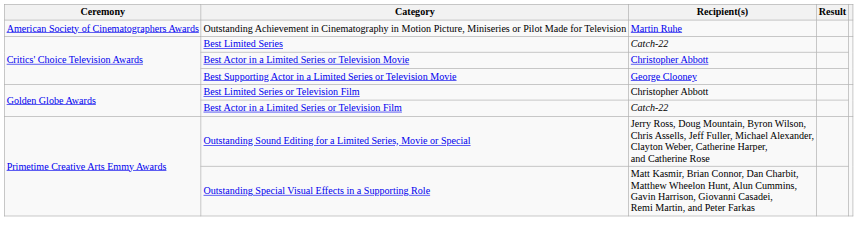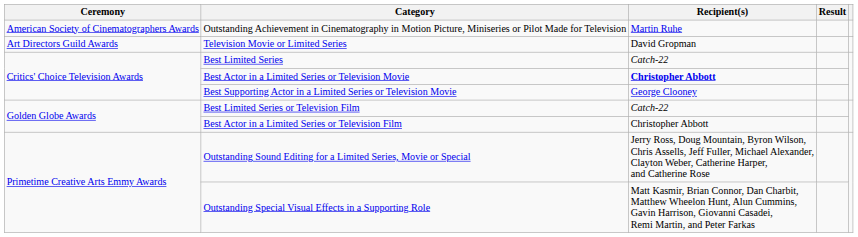+ row: Art Directors Guild Awards | Television Movie or Limited Series | David Gropman
Best Actor in a Limited Series or Television Movie | Recipient(s): normal -> bold
Best Limited Series or Television Film | Recipient(s): Christopher Abbott -> Catch-22
Best Actor in a Limited Series or Television Film | Recipient(s): Catch-22 -> Christopher Abbott
